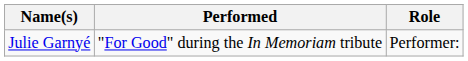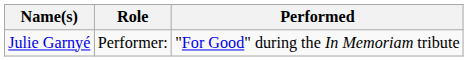columns swapped: Role <-> Performed
